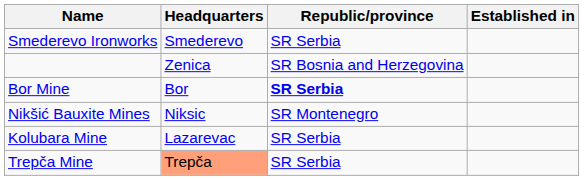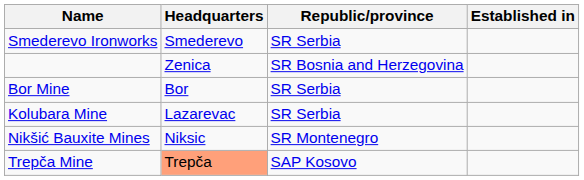Bor Mine | Republic/province: bold -> normal
rows swapped: Kolubara Mine <-> Nikšić Bauxite Mines
Trepča Mine | Republic/province: SR Serbia -> SAP Kosovo
